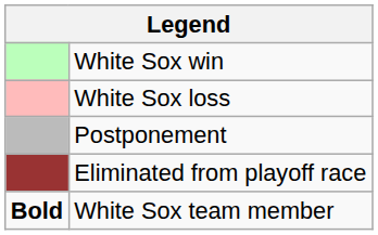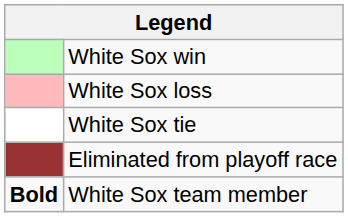+ row: White Sox tie
- row: Postponement
